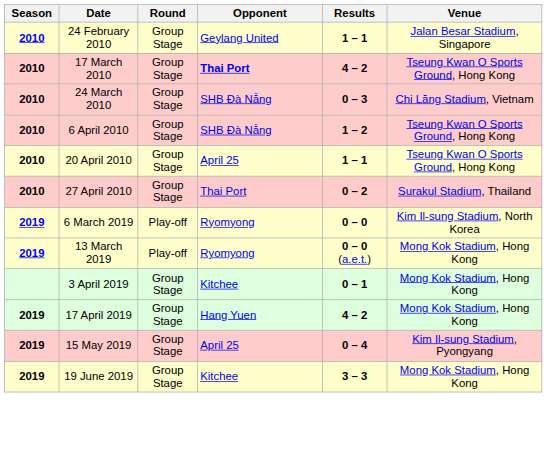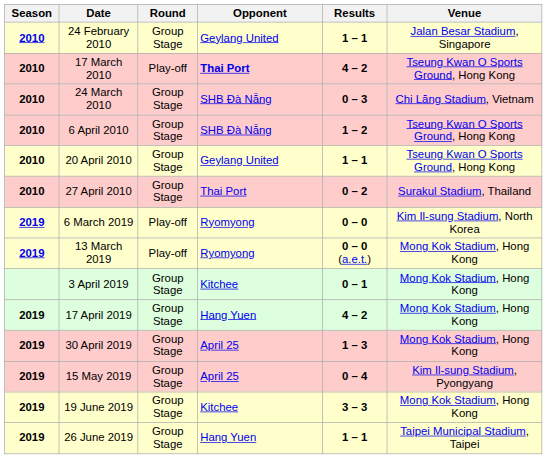17 March 2010 | Round: Group Stage -> Play-off
20 April 2010 | Opponent: April 25 -> Geylang United
+ row: 2019 | 30 April 2019 | Group Stage | April 25 | 1 – 3 | Mong Kok Stadium, Hong Kong
+ row: 2019 | 26 June 2019 | Group Stage | Hang Yuen | 1 – 1 | Taipei Municipal Stadium, Taipei
